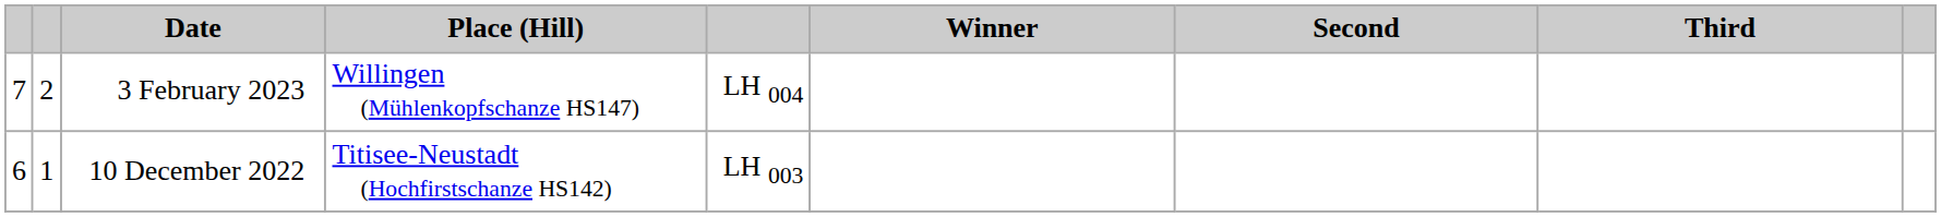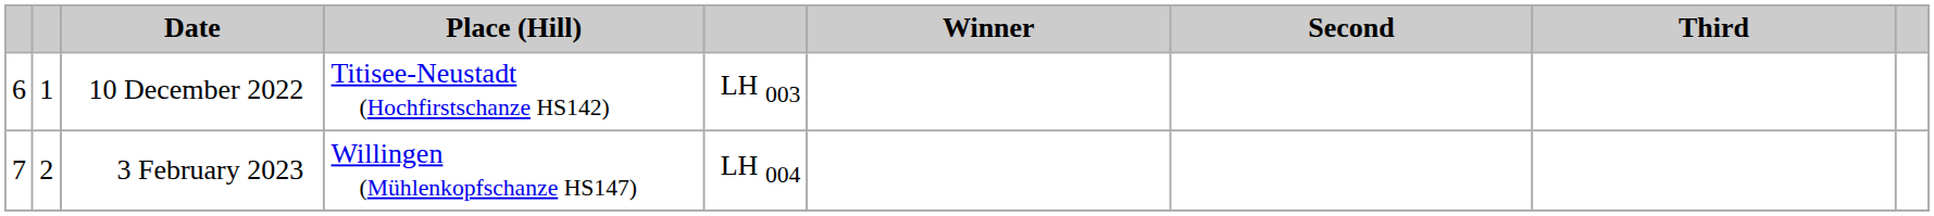rows swapped: 10 December 2022 <-> 3 February 2023
